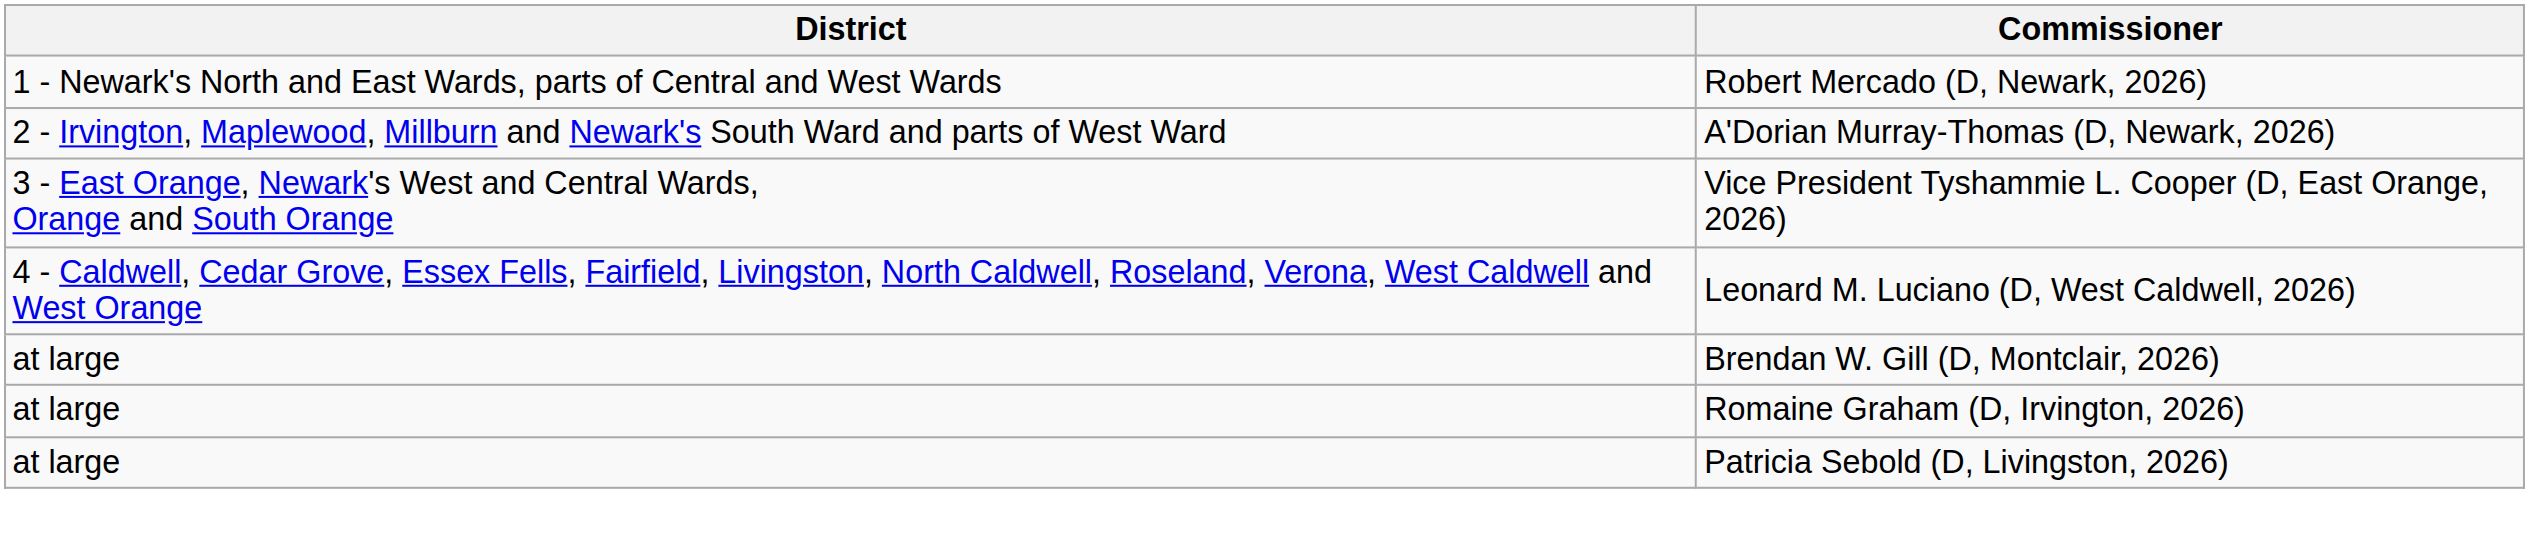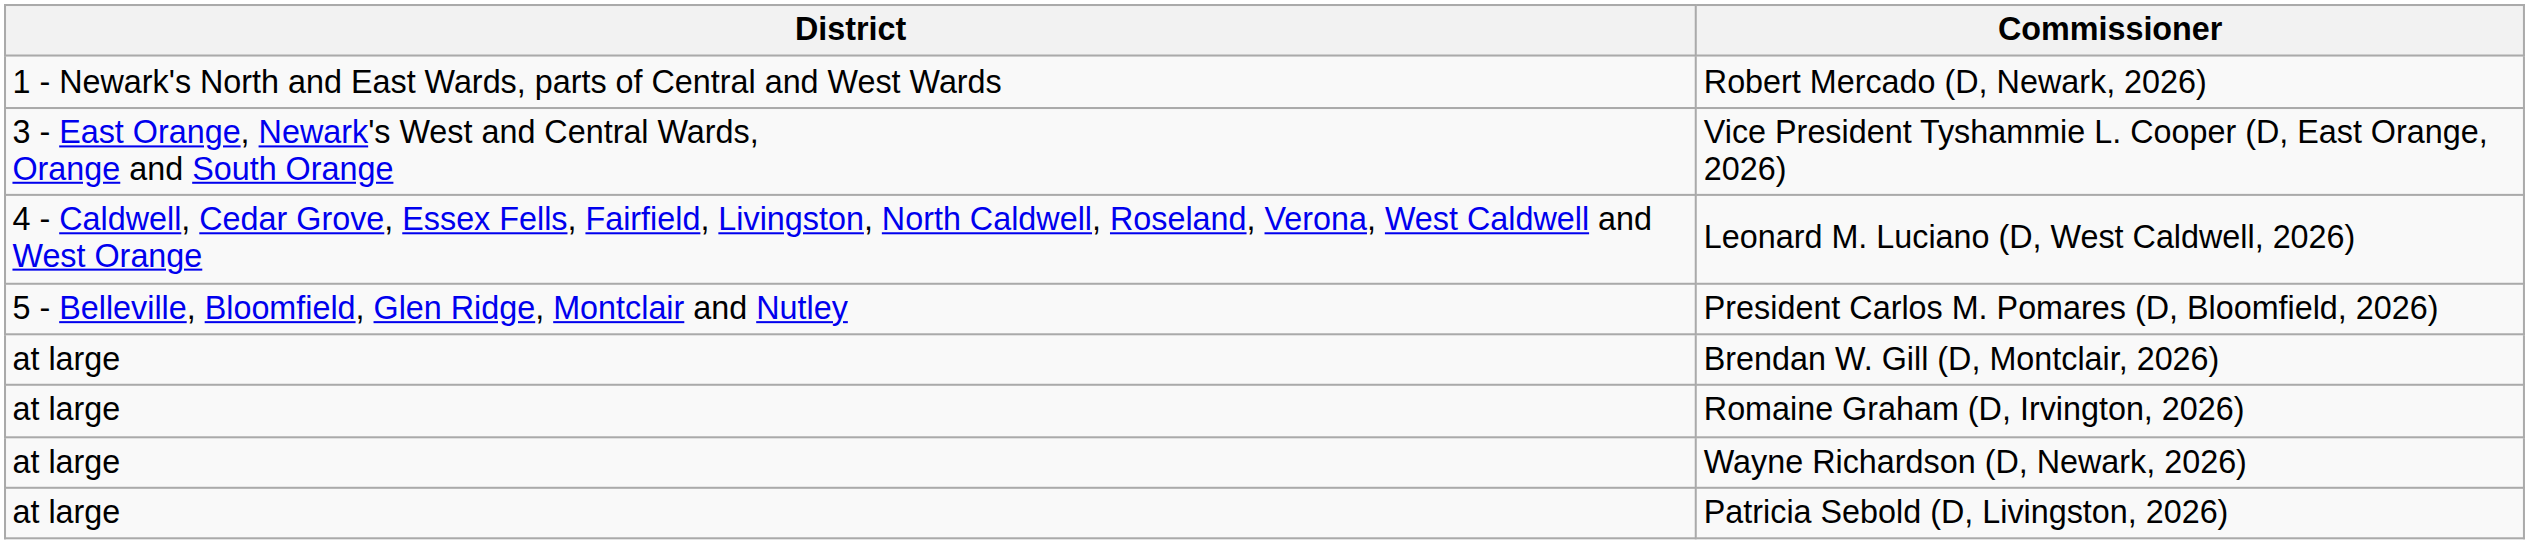- row: 2 - Irvington, Maplewood, Millburn and Newark's South Ward and parts of West Ward | A'Dorian Murray-Thomas (D, Newark, 2026)
+ row: 5 - Belleville, Bloomfield, Glen Ridge, Montclair and Nutley | President Carlos M. Pomares (D, Bloomfield, 2026)
+ row: at large | Wayne Richardson (D, Newark, 2026)
